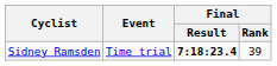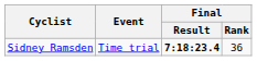Sidney Ramsden | Final / Rank: 39 -> 36
